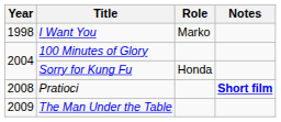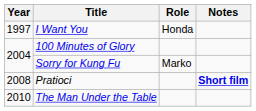I Want You | Year: 1998 -> 1997
I Want You | Role: Marko -> Honda
Sorry for Kung Fu | Role: Honda -> Marko
The Man Under the Table | Year: 2009 -> 2010
